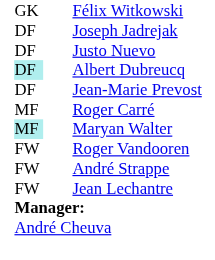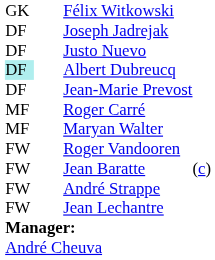Maryan Walter | column 1: paleturquoise background -> no background
+ row: FW | Jean Baratte | (c)
